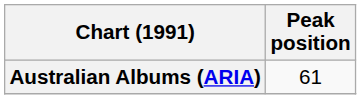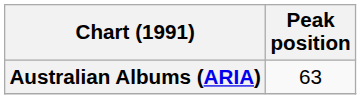Australian Albums (ARIA) | Peak position: 61 -> 63
